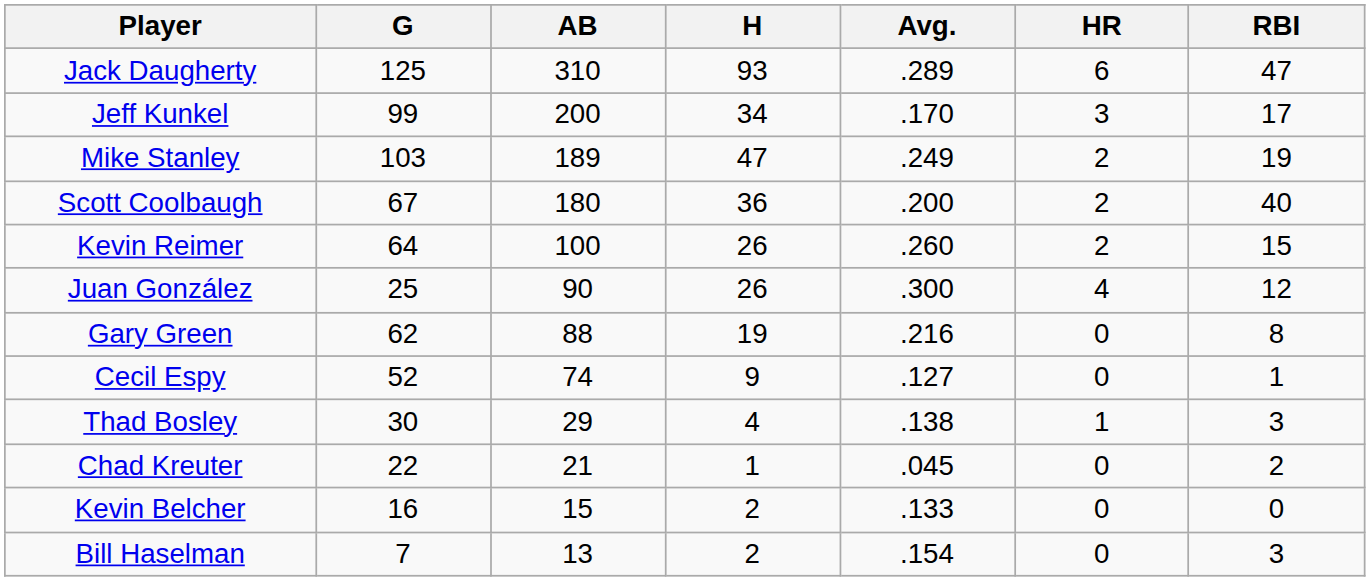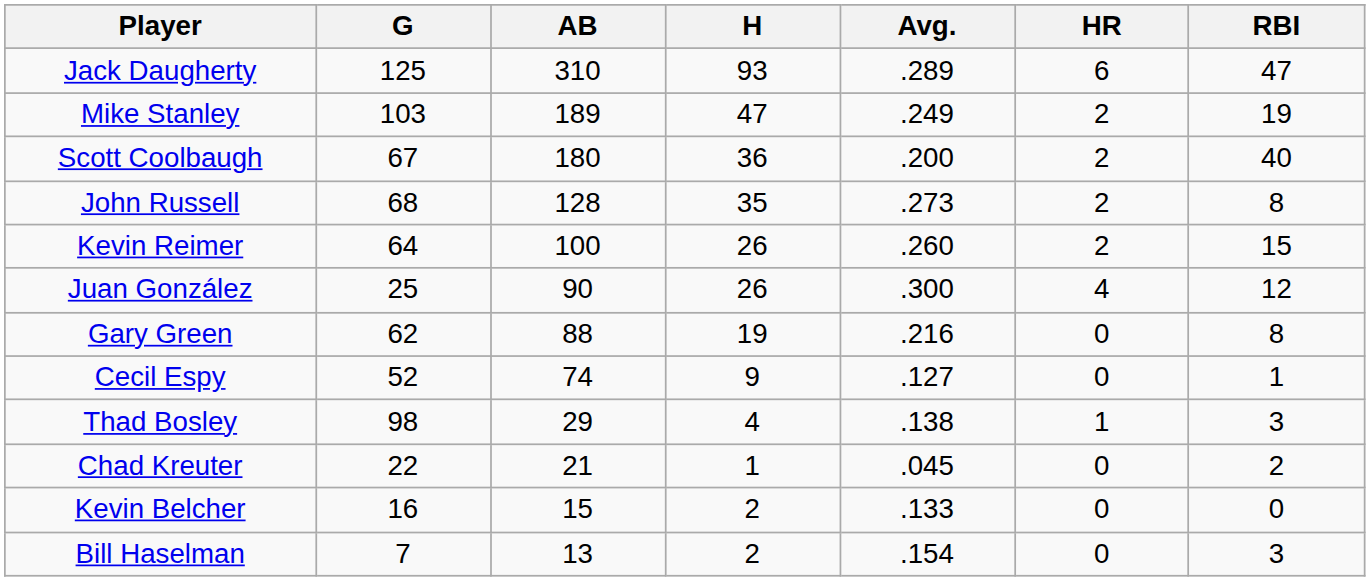- row: Jeff Kunkel | 99 | 200 | 34 | .170 | 3 | 17
+ row: John Russell | 68 | 128 | 35 | .273 | 2 | 8
Thad Bosley | G: 30 -> 98
